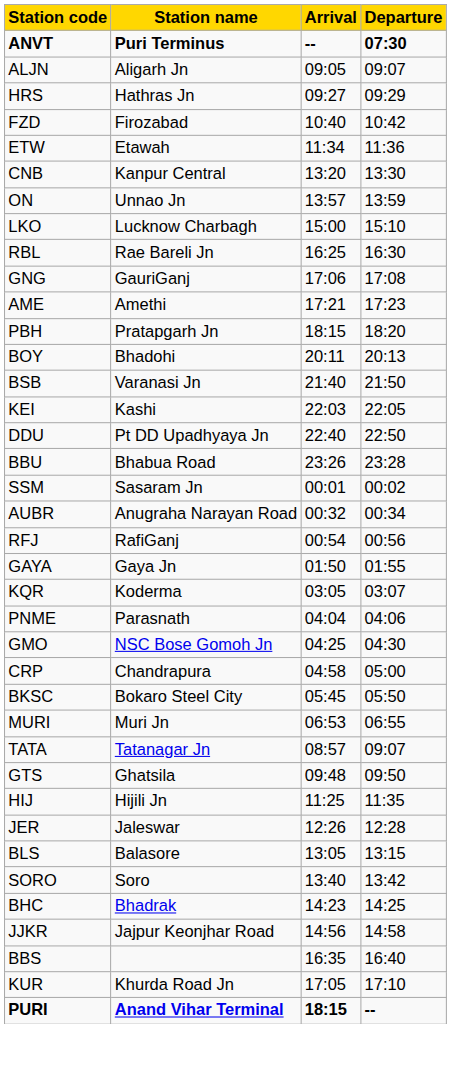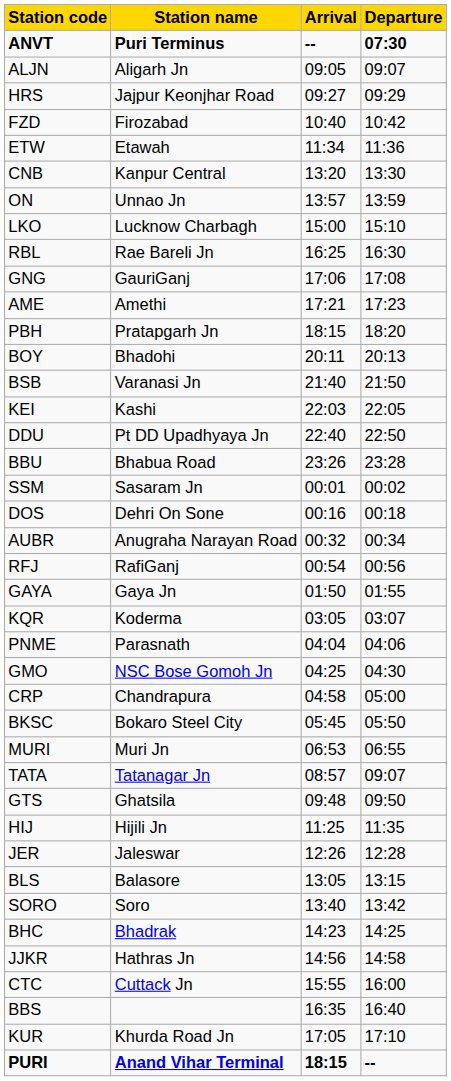HRS | Station name: Hathras Jn -> Jajpur Keonjhar Road
+ row: DOS | Dehri On Sone | 00:16 | 00:18
JJKR | Station name: Jajpur Keonjhar Road -> Hathras Jn
+ row: CTC | Cuttack Jn | 15:55 | 16:00
